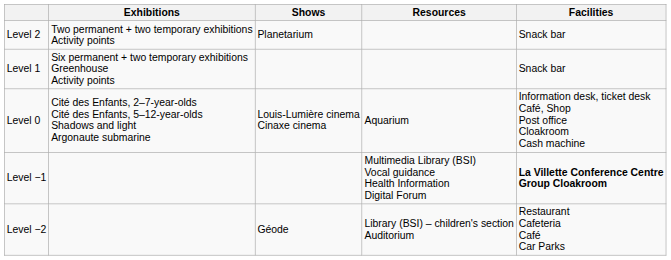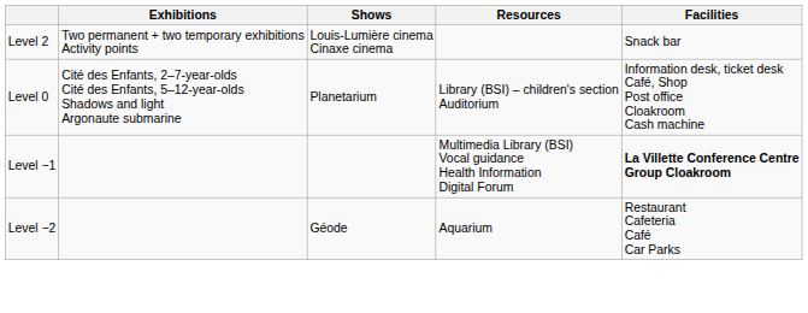Level 2 | Shows: Planetarium -> Louis-Lumière cinema Cinaxe cinema
- row: Level 1 | Six permanent + two temporary exhibitions Greenhouse Activity points | Snack bar
Level 0 | Shows: Louis-Lumière cinema Cinaxe cinema -> Planetarium
Level 0 | Resources: Aquarium -> Library (BSI) – children's section Auditorium
Level −2 | Resources: Library (BSI) – children's section Auditorium -> Aquarium
